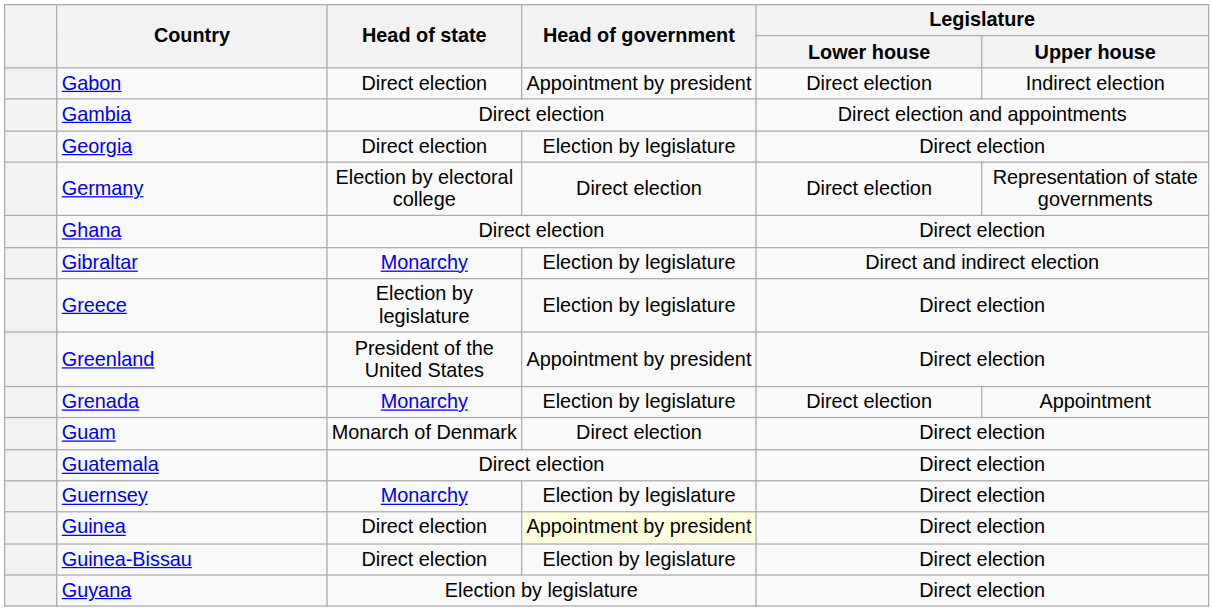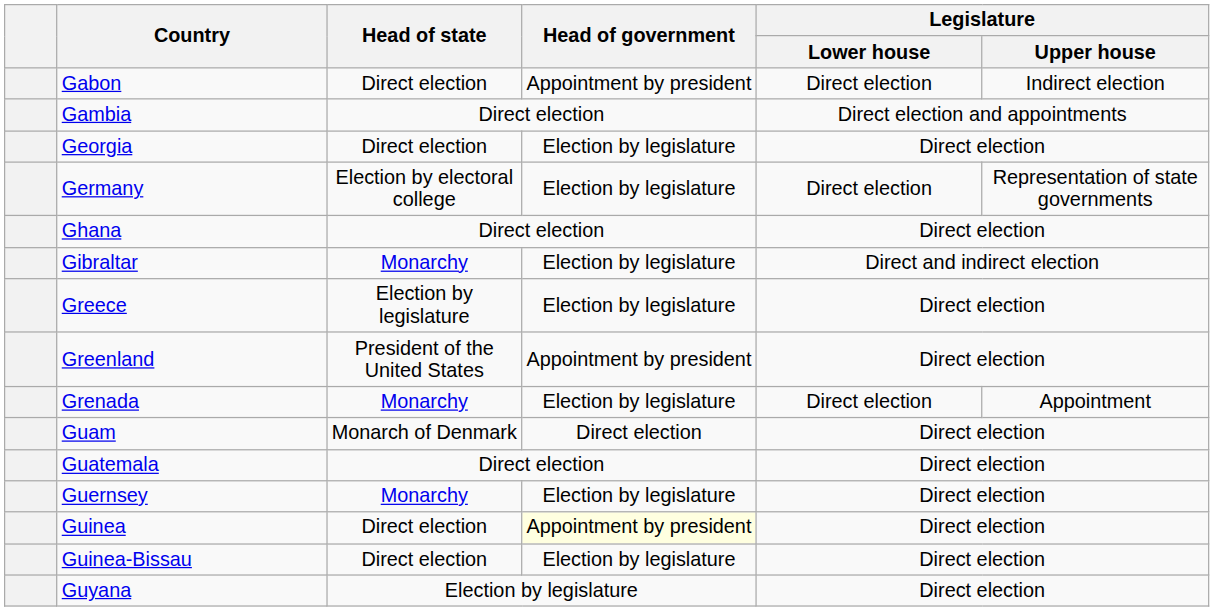Germany | Head of government: Direct election -> Election by legislature
